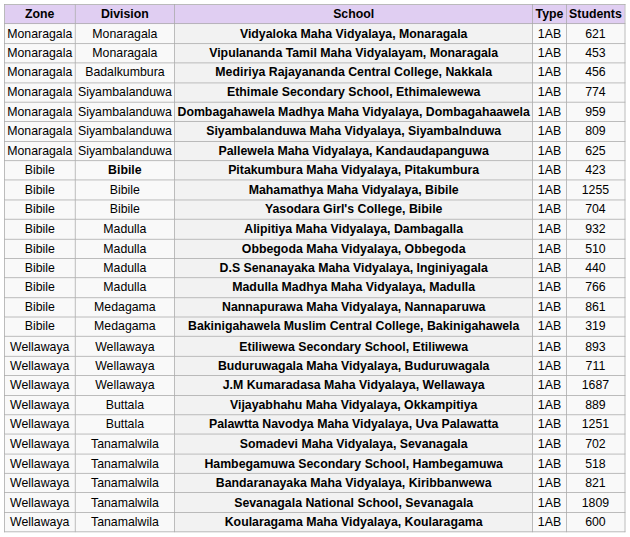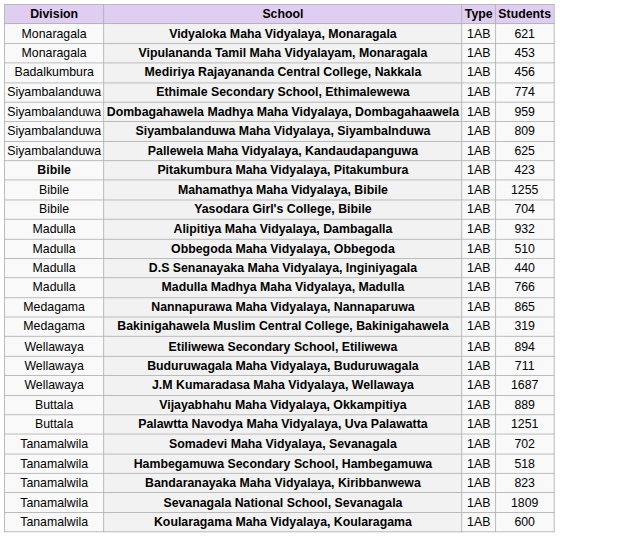- column: Zone | Monaragala | Monaragala | Monaragala | Monaragala | Monaragala | Monaragala | Monaragala | Bibile | Bibile | Bibile | Bibile | Bibile | Bibile | Bibile | Bibile | Bibile | Wellawaya | Wellawaya | Wellawaya | Wellawaya | Wellawaya | Wellawaya | Wellawaya | Wellawaya | Wellawaya | Wellawaya
Nannapurawa Maha Vidyalaya, Nannaparuwa | Students: 861 -> 865
Etiliwewa Secondary School, Etiliwewa | Students: 893 -> 894
Bandaranayaka Maha Vidyalaya, Kiribbanwewa | Students: 821 -> 823
